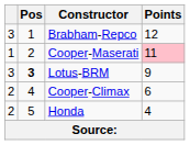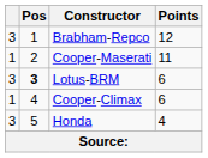Cooper-Maserati | Points: pink background -> no background
Lotus-BRM | Points: 9 -> 6
Cooper-Climax | column 1: 2 -> 1
Honda | column 1: 2 -> 3
